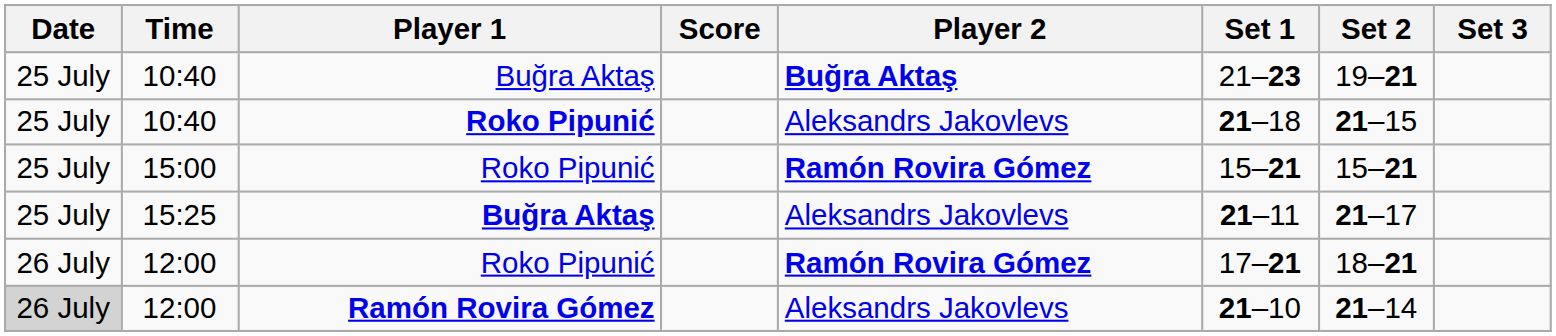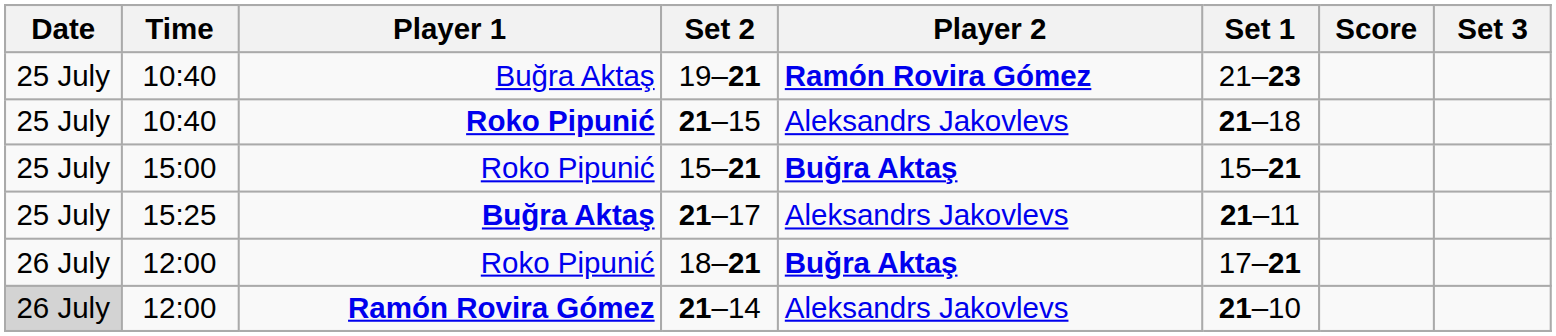columns swapped: Score <-> Set 2
10:40 / Buğra Aktaş | Player 2: Buğra Aktaş -> Ramón Rovira Gómez
15:00 | Player 2: Ramón Rovira Gómez -> Buğra Aktaş
12:00 / Roko Pipunić | Player 2: Ramón Rovira Gómez -> Buğra Aktaş
